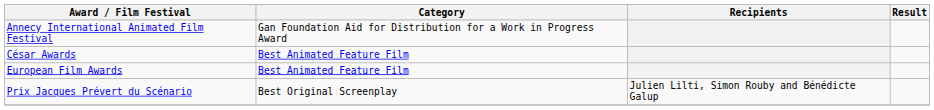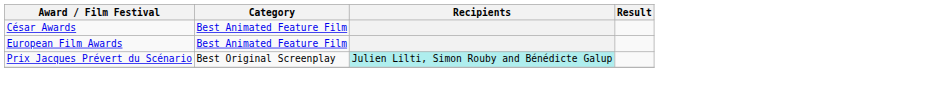- row: Annecy International Animated Film Festival | Gan Foundation Aid for Distribution for a Work in Progress Award
Prix Jacques Prévert du Scénario | Recipients: no background -> paleturquoise background
